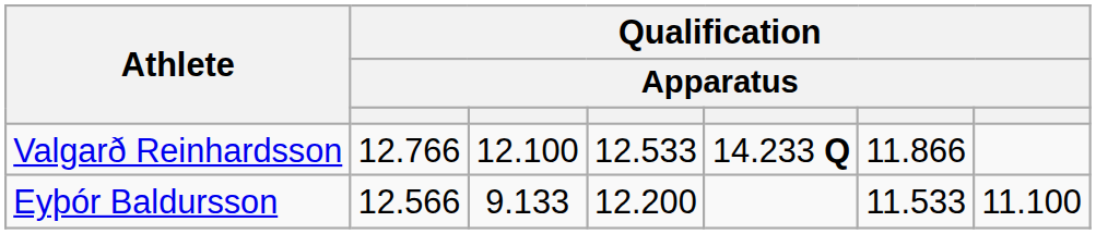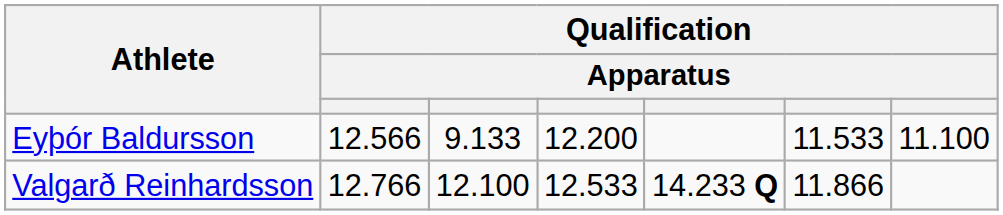rows swapped: Eyþór Baldursson <-> Valgarð Reinhardsson
